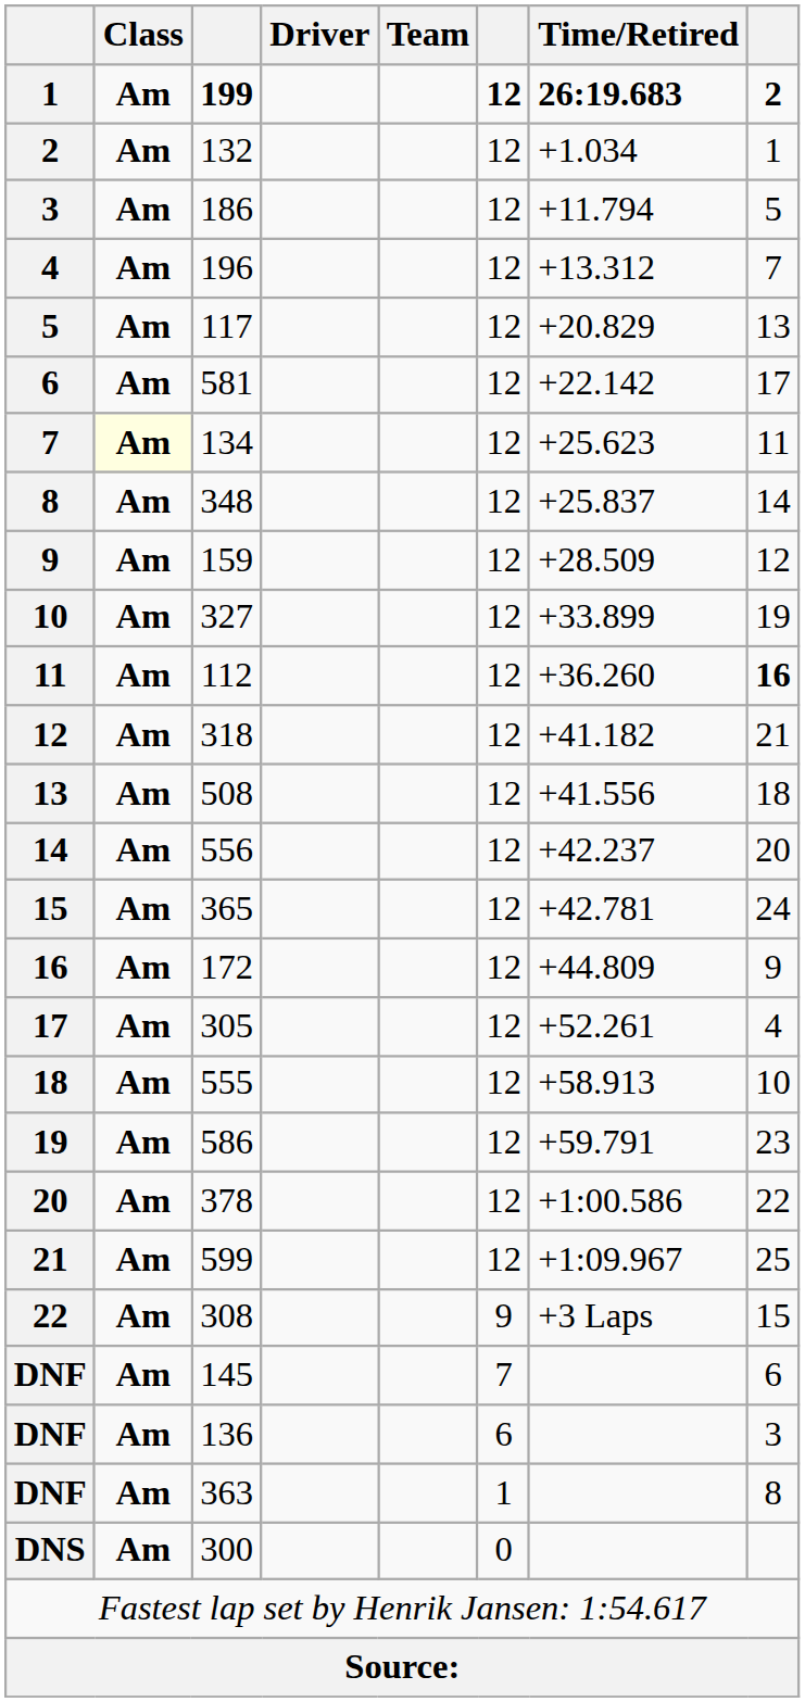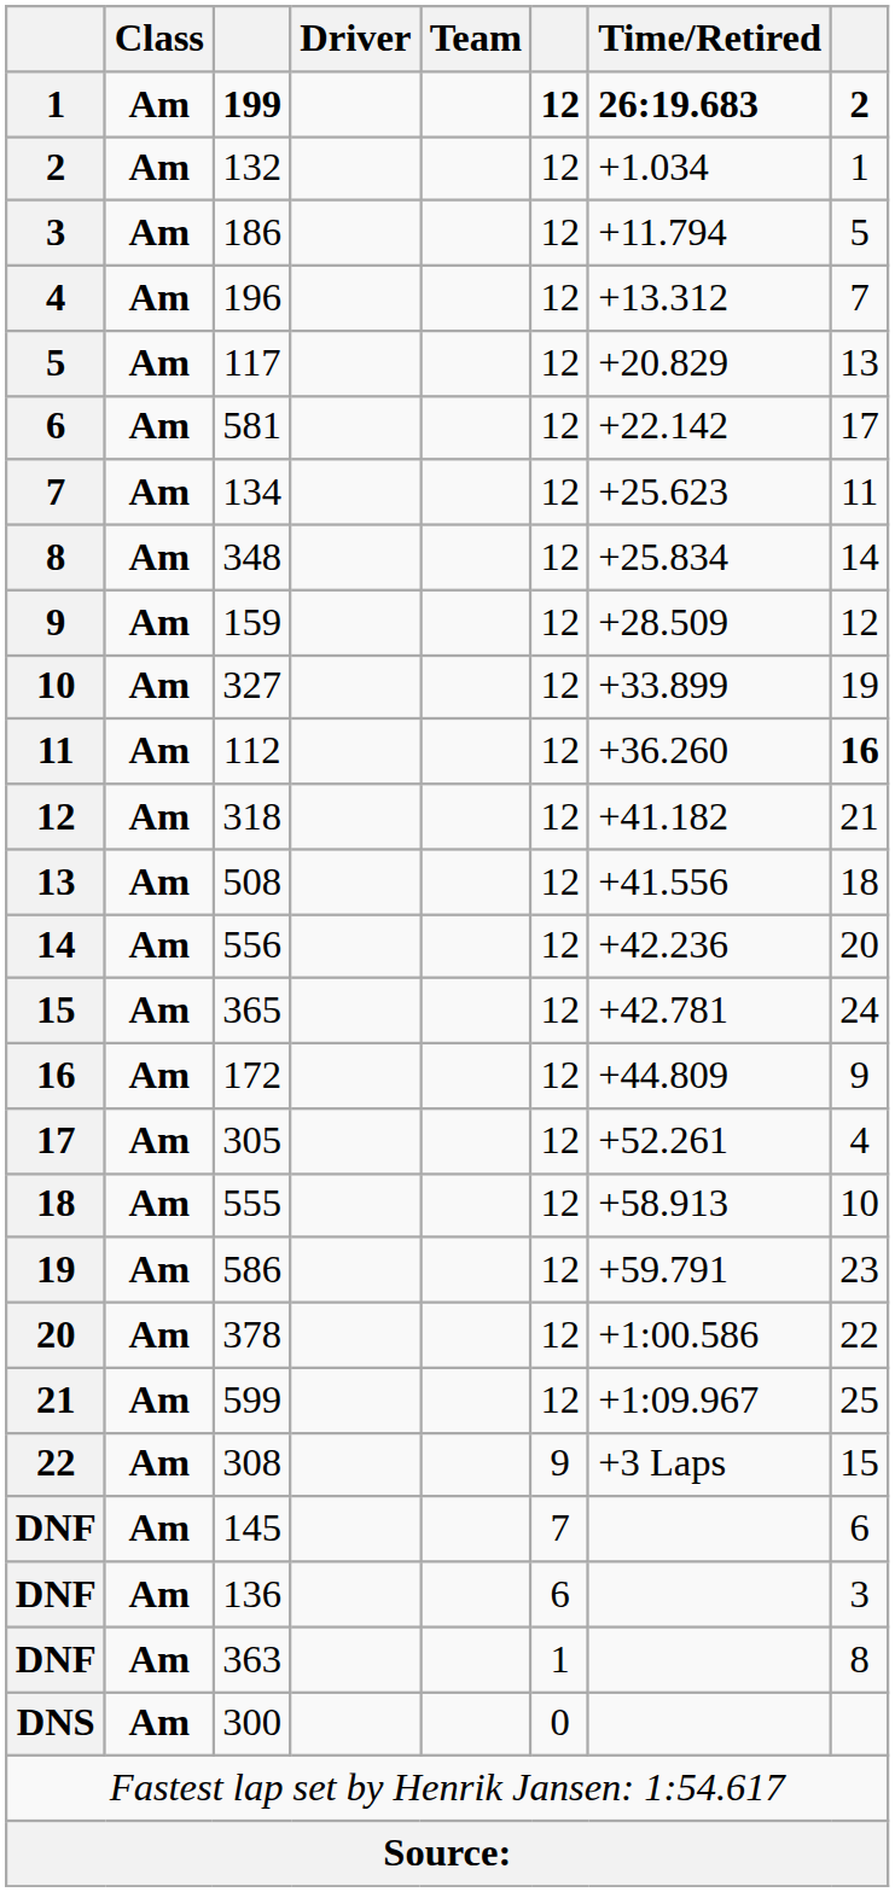134 | Class: lightyellow background -> no background
348 | Time/Retired: +25.837 -> +25.834
556 | Time/Retired: +42.237 -> +42.236
